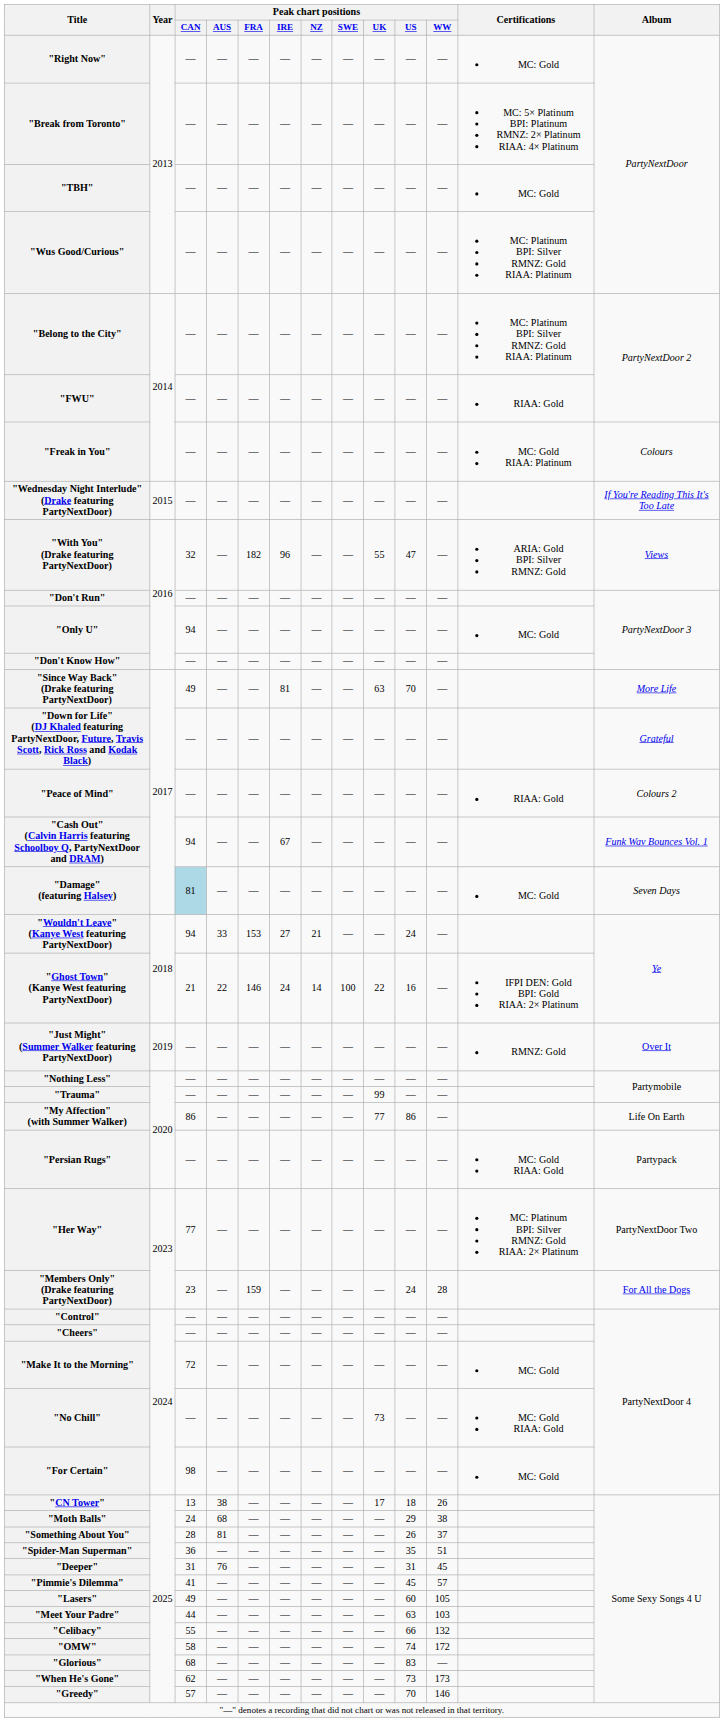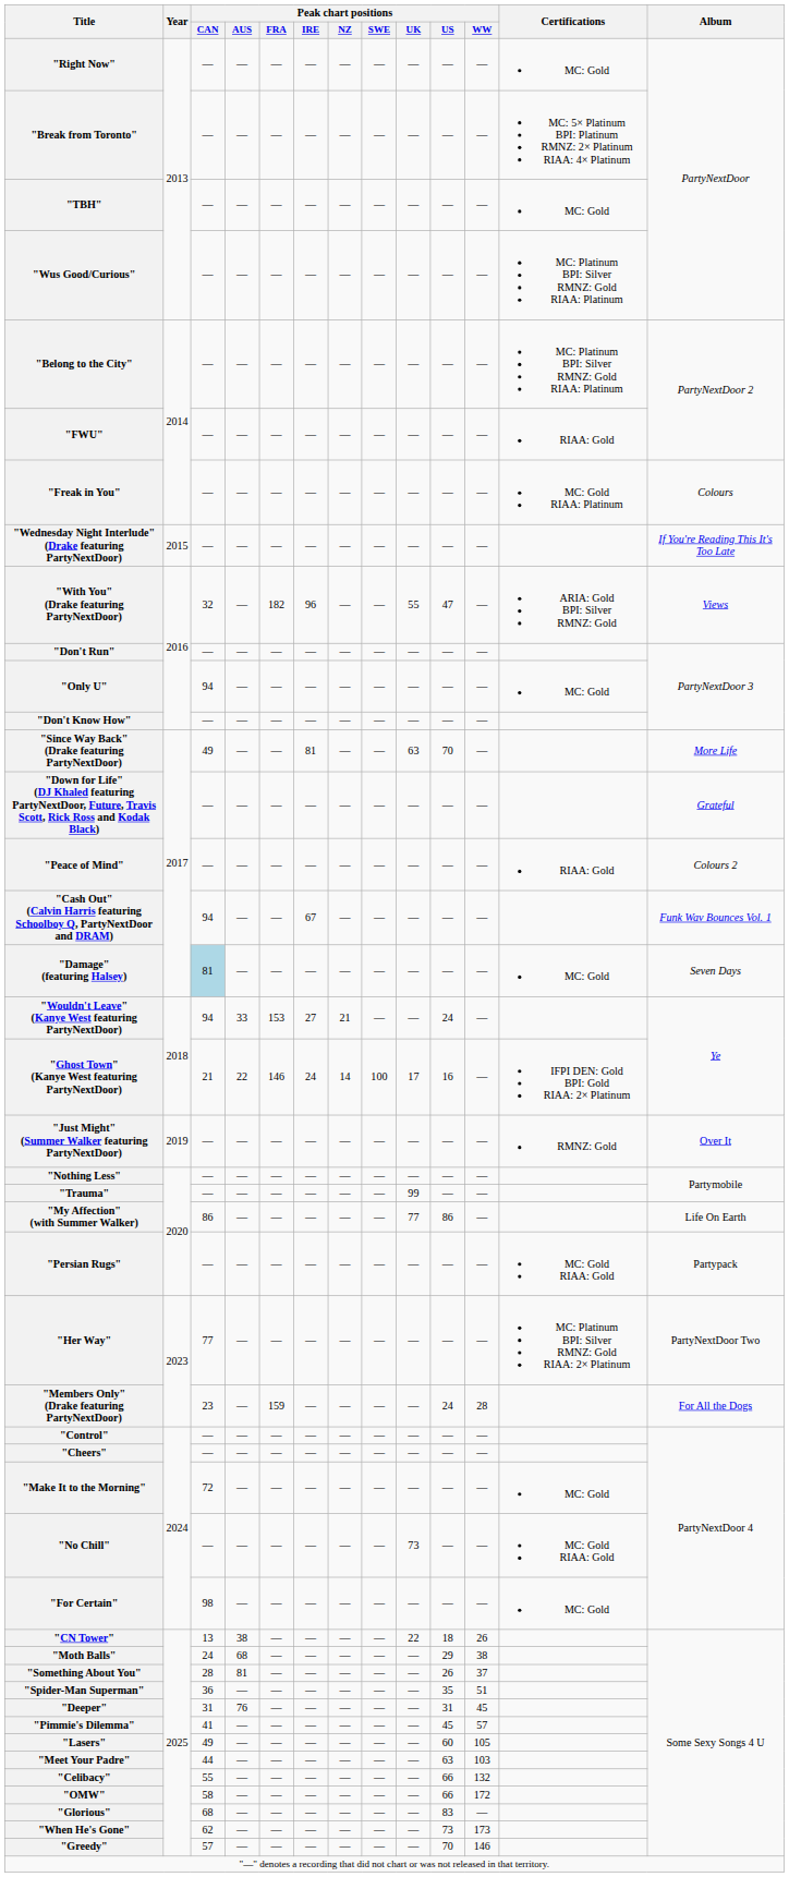"Ghost Town" (Kanye West featuring PartyNextDoor) | Peak chart positions / UK: 22 -> 17
"CN Tower" | Peak chart positions / UK: 17 -> 22
"OMW" | Peak chart positions / US: 74 -> 66
